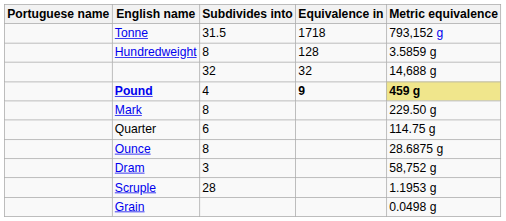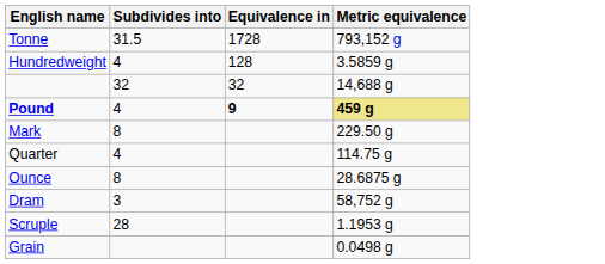- column: Portuguese name
Tonne | Equivalence in: 1718 -> 1728
Hundredweight | Subdivides into: 8 -> 4
Quarter | Subdivides into: 6 -> 4
